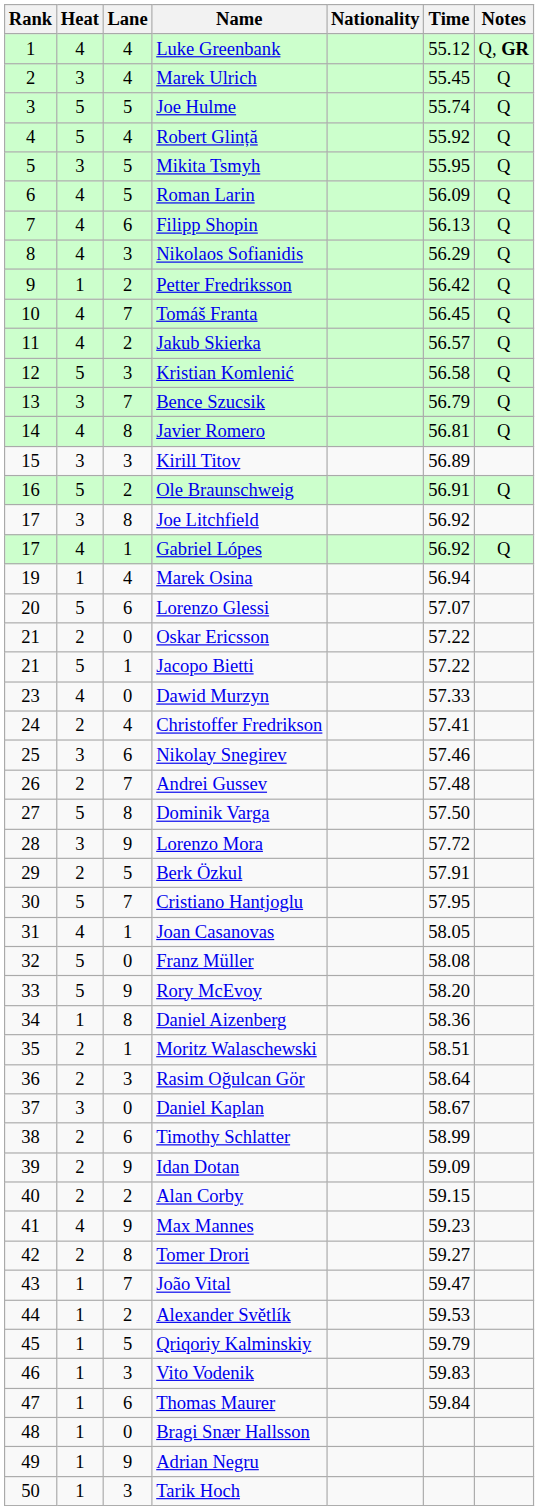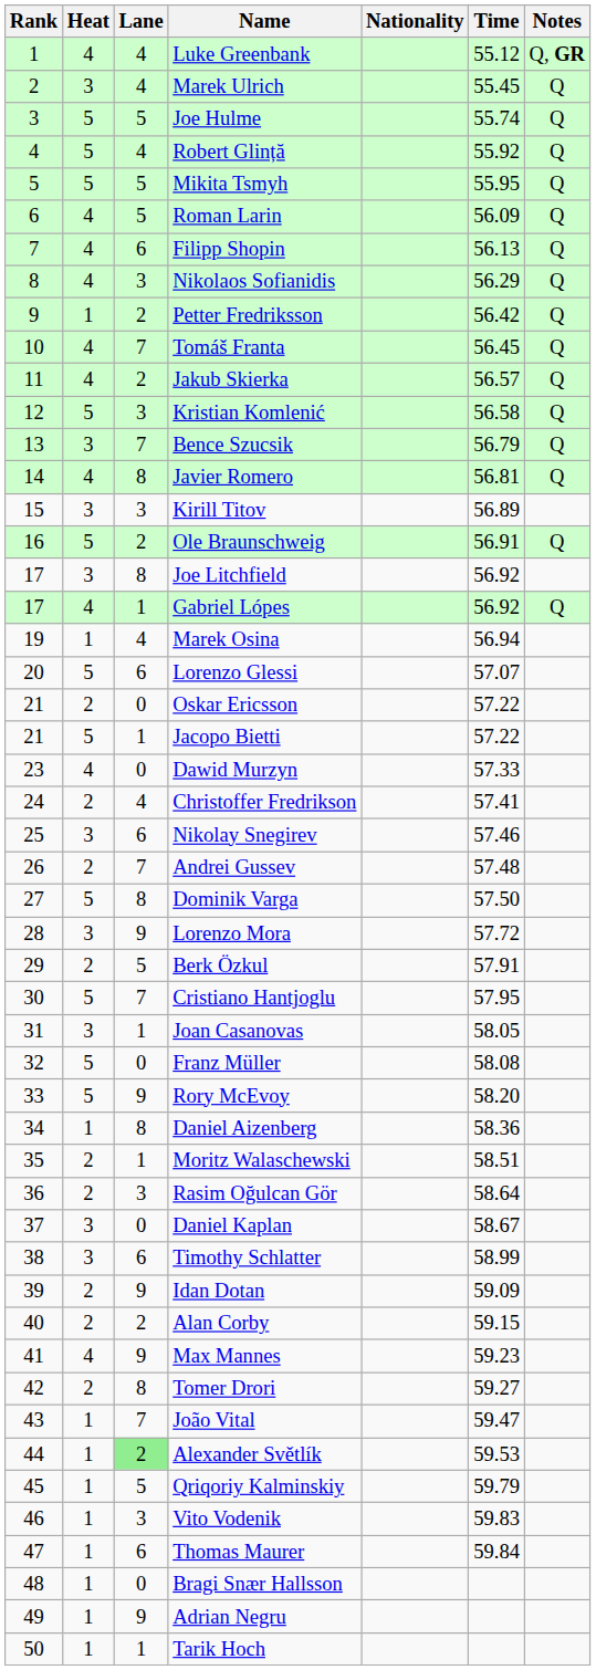Mikita Tsmyh | Heat: 3 -> 5
Joan Casanovas | Heat: 4 -> 3
Timothy Schlatter | Heat: 2 -> 3
Alexander Světlík | Lane: no background -> lightgreen background
Tarik Hoch | Lane: 3 -> 1
